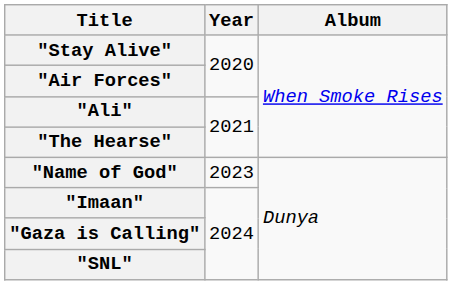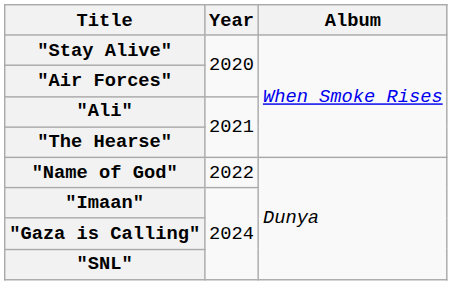"Name of God" | Year: 2023 -> 2022
